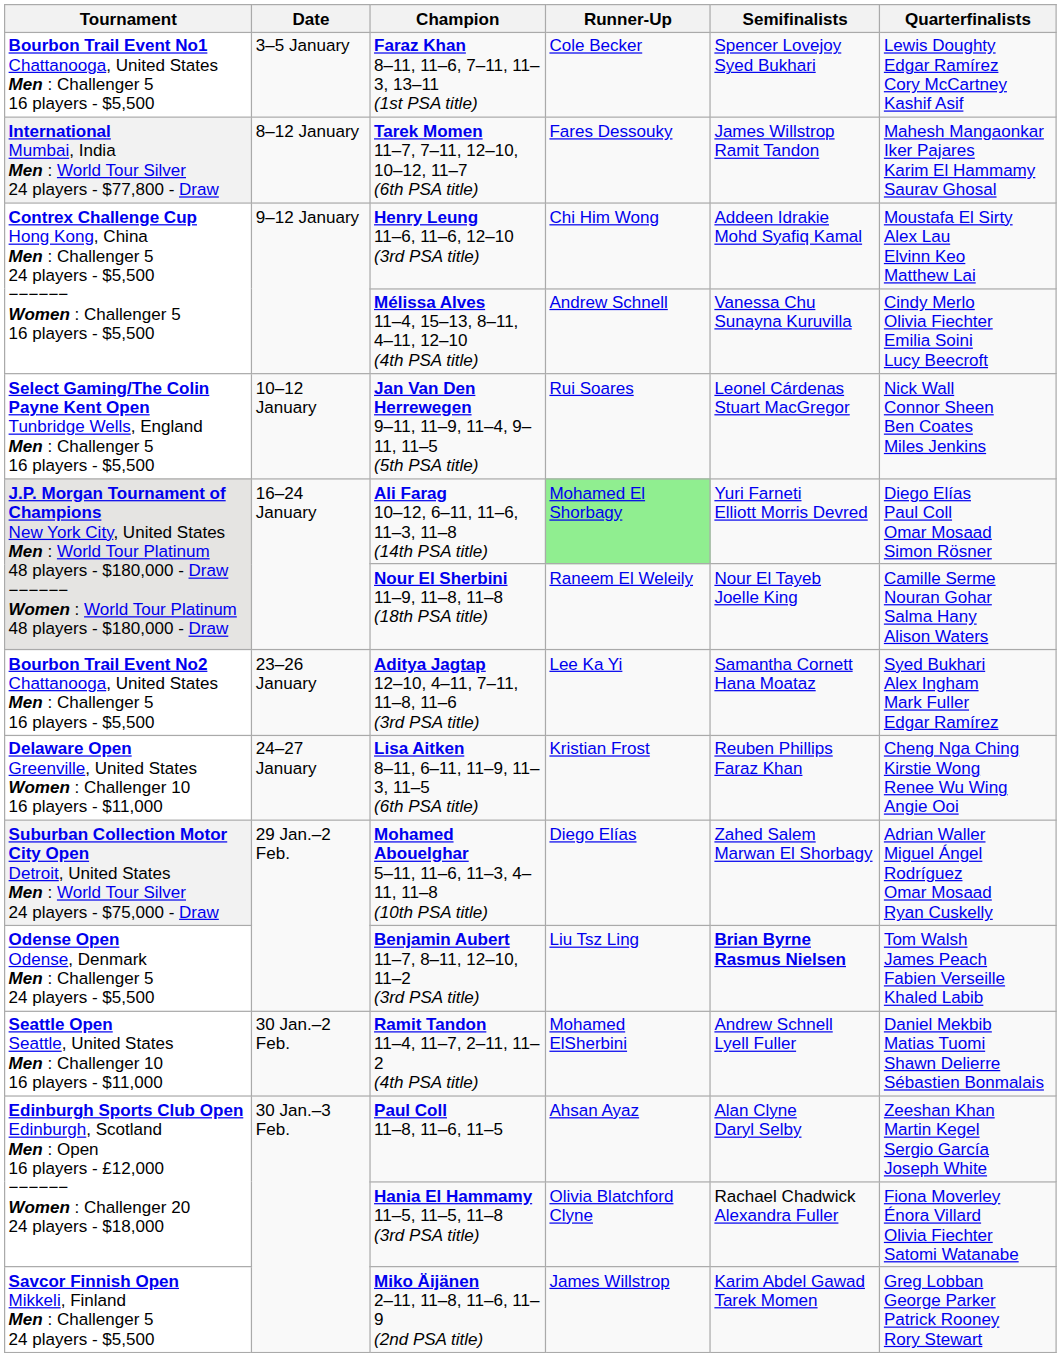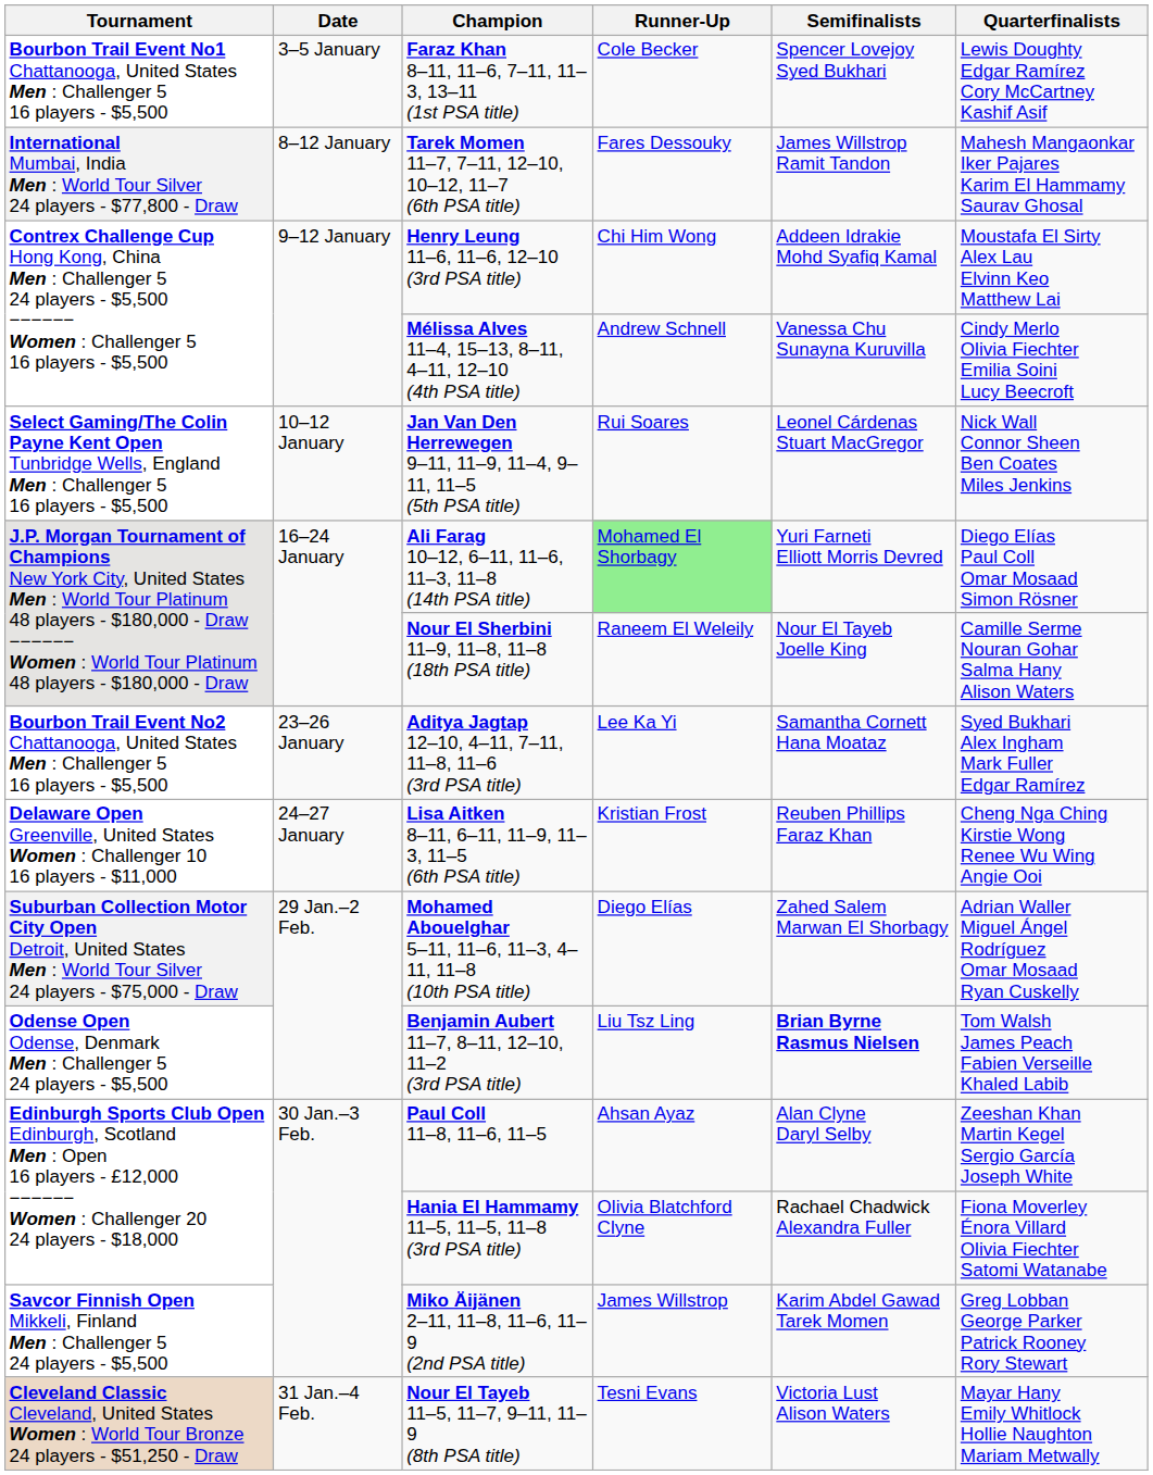- row: Seattle Open Seattle, United States Men : Challenger 10 16 players - $11,000 | 30 Jan.–2 Feb. | Ramit Tandon 11–4, 11–7, 2–11, 11–2 (4th PSA title) | Mohamed ElSherbini | Andrew Schnell Lyell Fuller | Daniel Mekbib Matias Tuomi Shawn Delierre Sébastien Bonmalais
+ row: Cleveland Classic Cleveland, United States Women : World Tour Bronze 24 players - $51,250 - Draw | 31 Jan.–4 Feb. | Nour El Tayeb 11–5, 11–7, 9–11, 11–9 (8th PSA title) | Tesni Evans | Victoria Lust Alison Waters | Mayar Hany Emily Whitlock Hollie Naughton Mariam Metwally
